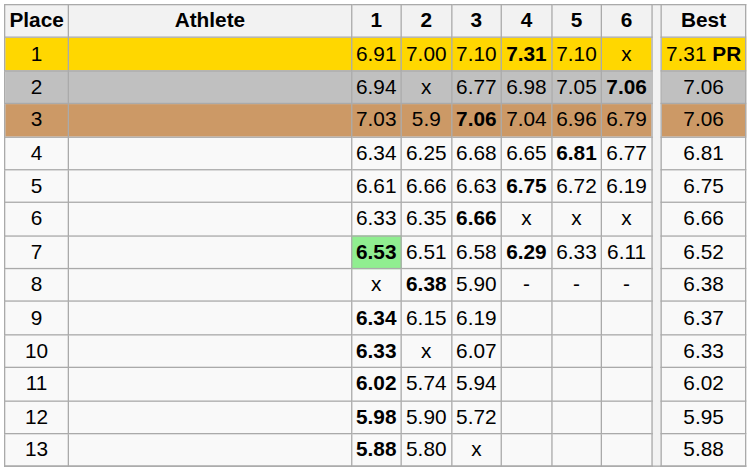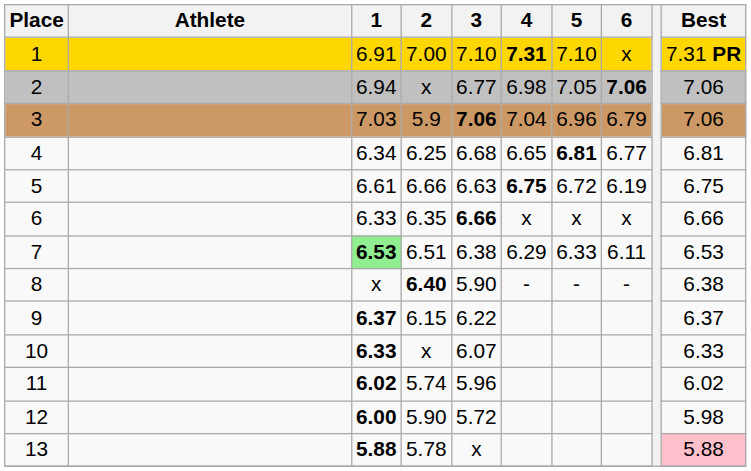7 | 3: 6.58 -> 6.38
7 | 4: bold -> normal
7 | Best: 6.52 -> 6.53
8 | 2: 6.38 -> 6.40
9 | 1: 6.34 -> 6.37
9 | 3: 6.19 -> 6.22
11 | 3: 5.94 -> 5.96
12 | 1: 5.98 -> 6.00
12 | Best: 5.95 -> 5.98
13 | 2: 5.80 -> 5.78
13 | Best: no background -> pink background
